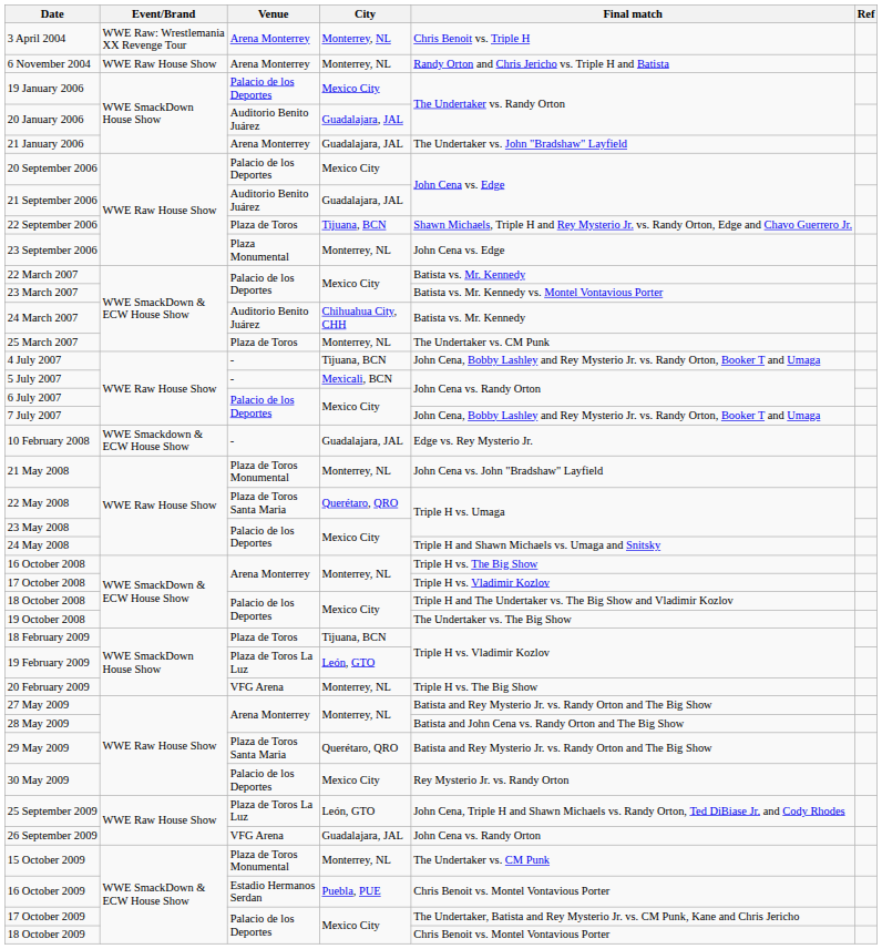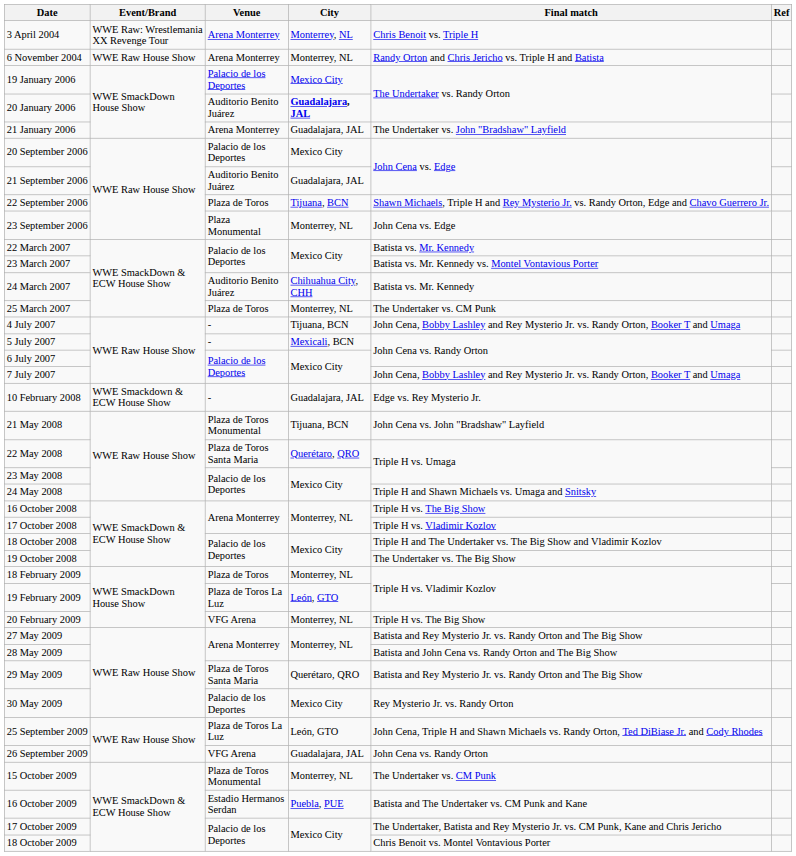20 January 2006 | City: normal -> bold
21 May 2008 | City: Monterrey, NL -> Tijuana, BCN
18 February 2009 | City: Tijuana, BCN -> Monterrey, NL
16 October 2009 | Final match: Chris Benoit vs. Montel Vontavious Porter -> Batista and The Undertaker vs. CM Punk and Kane
